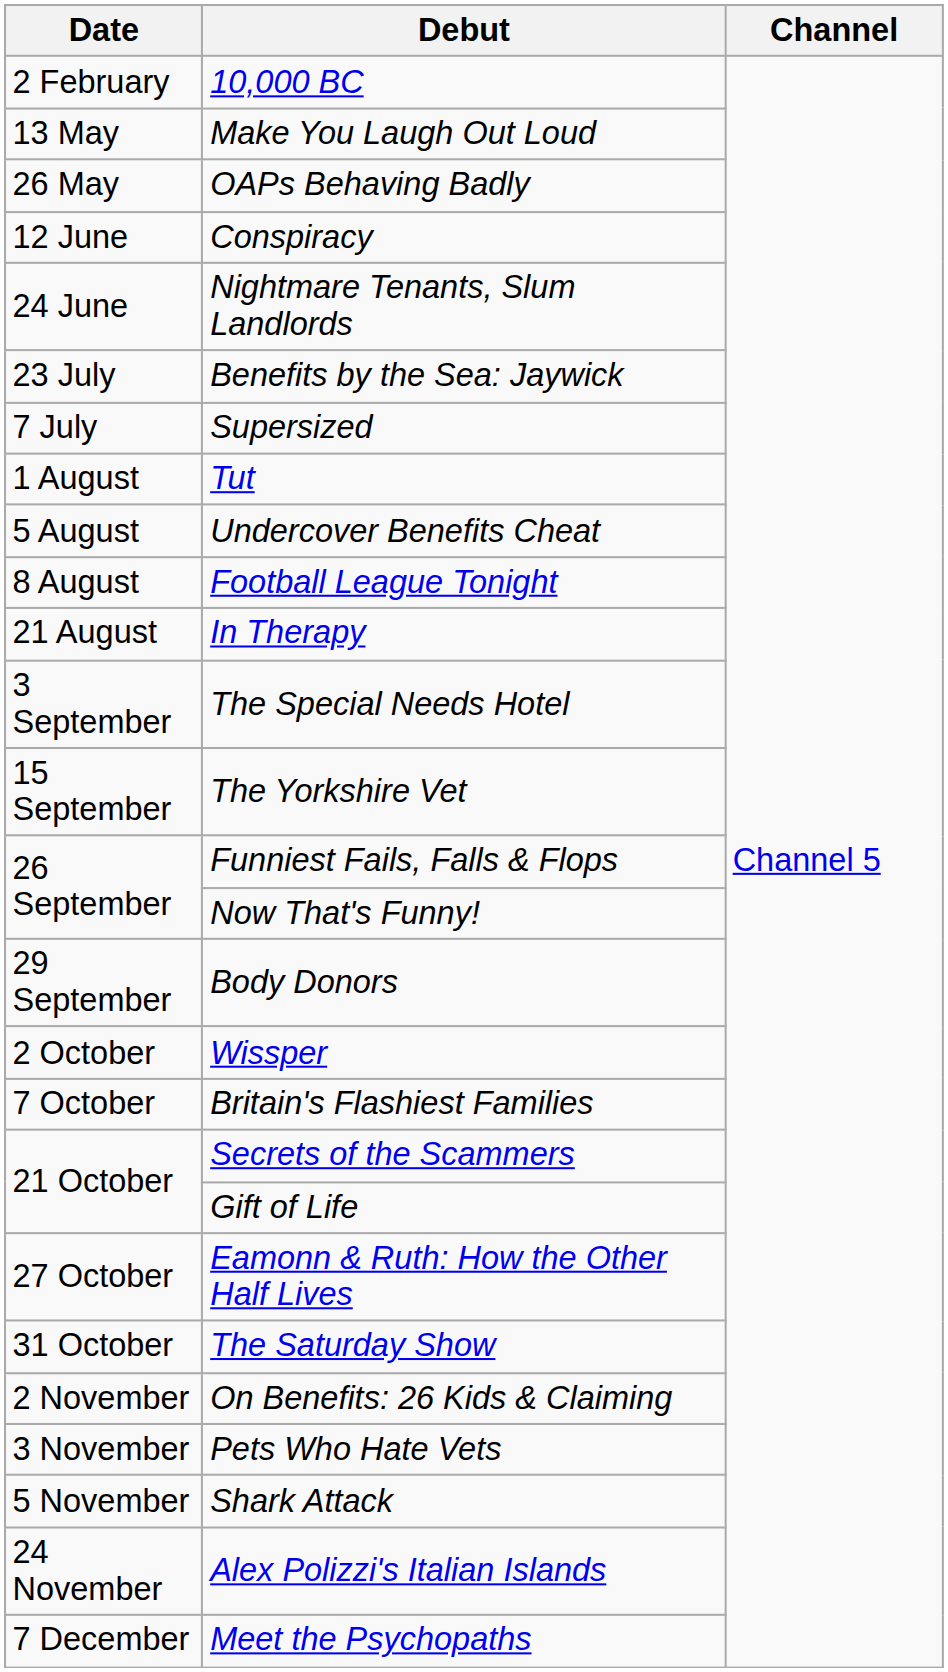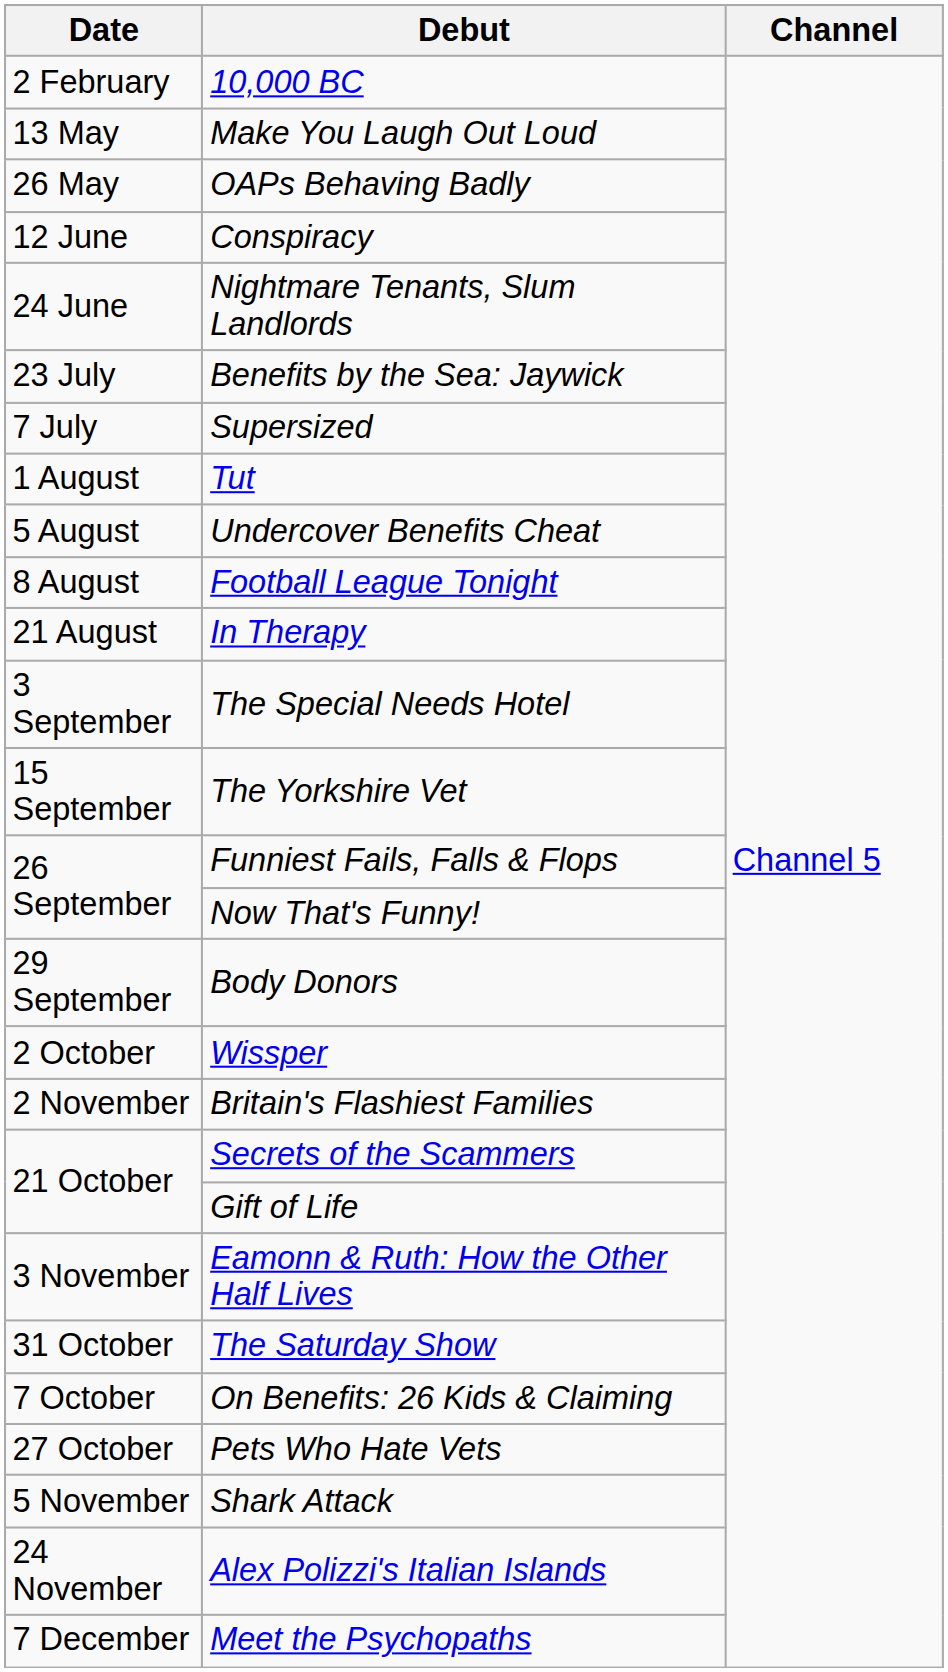Britain's Flashiest Families | Date: 7 October -> 2 November
Eamonn & Ruth: How the Other Half Lives | Date: 27 October -> 3 November
On Benefits: 26 Kids & Claiming | Date: 2 November -> 7 October
Pets Who Hate Vets | Date: 3 November -> 27 October
